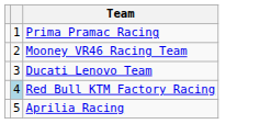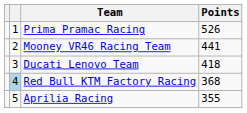+ column: Points | 526 | 441 | 418 | 368 | 355
